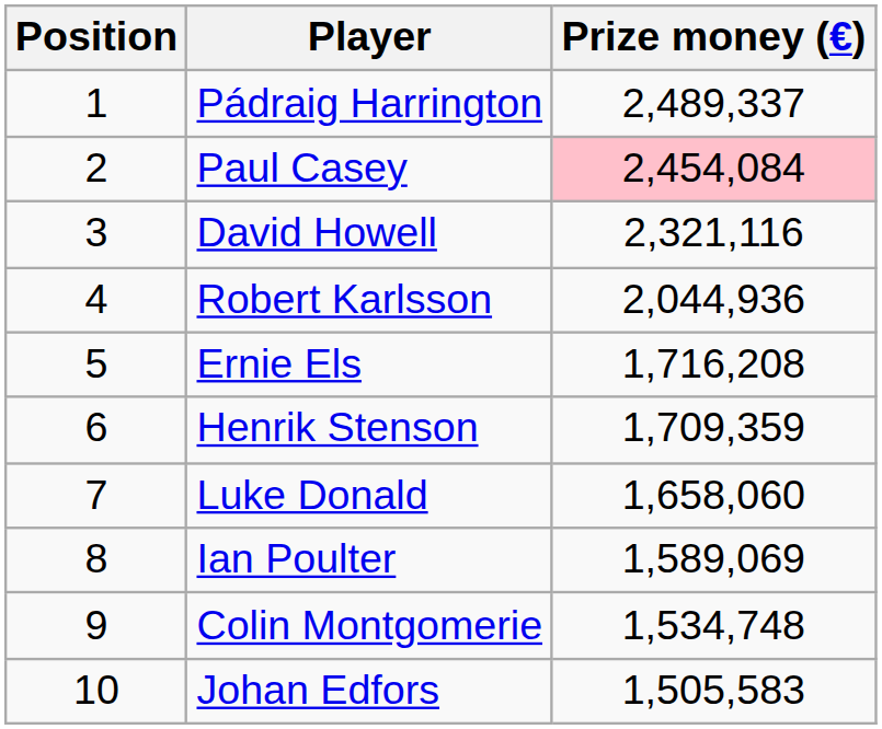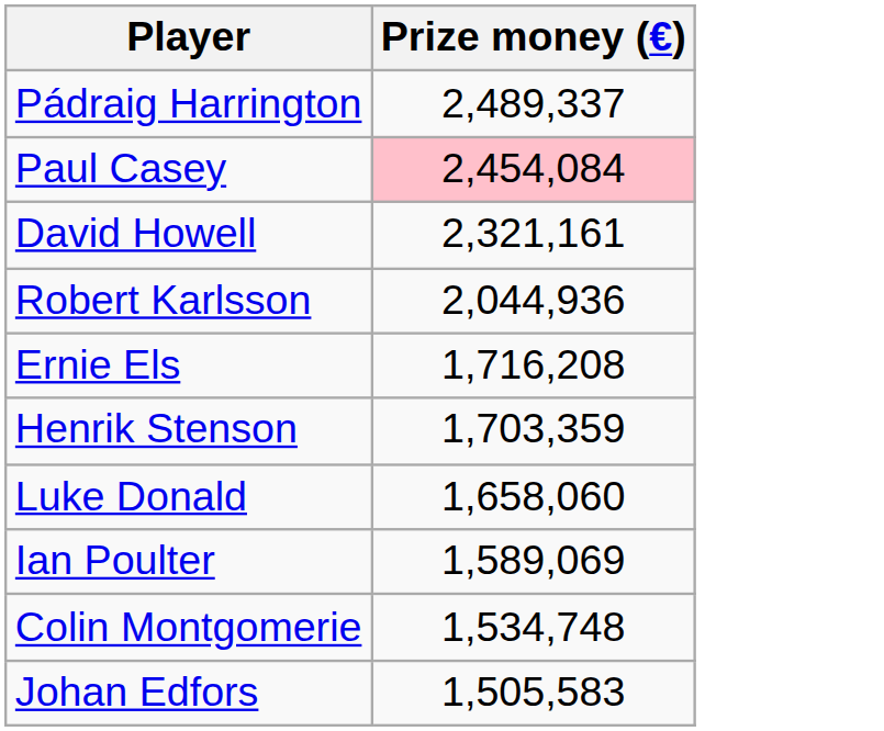- column: Position | 1 | 2 | 3 | 4 | 5 | 6 | 7 | 8 | 9 | 10
David Howell | Prize money (€): 2,321,116 -> 2,321,161
Henrik Stenson | Prize money (€): 1,709,359 -> 1,703,359
